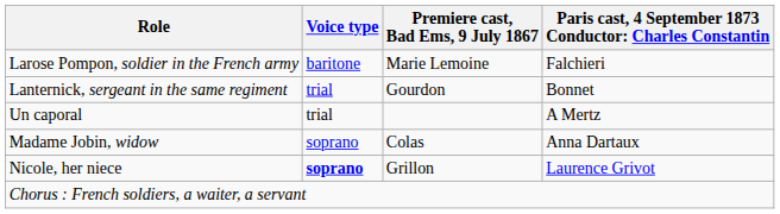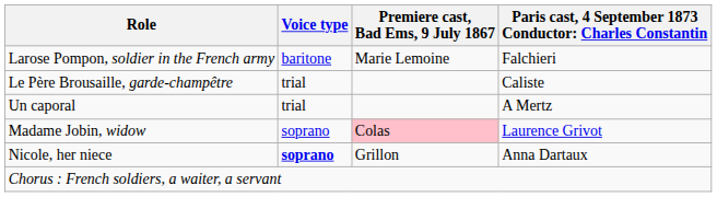- row: Lanternick, sergeant in the same regiment | trial | Gourdon | Bonnet
+ row: Le Père Brousaille, garde-champêtre | trial | Caliste
Madame Jobin, widow | Premiere cast, Bad Ems, 9 July 1867: no background -> pink background
Madame Jobin, widow | column 4: Anna Dartaux -> Laurence Grivot
Nicole, her niece | column 4: Laurence Grivot -> Anna Dartaux
